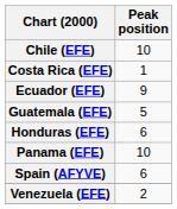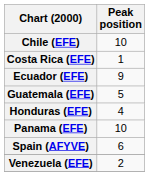Honduras (EFE) | Peak position: 6 -> 4
